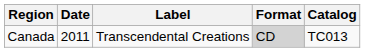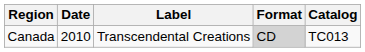Canada | Date: 2011 -> 2010
